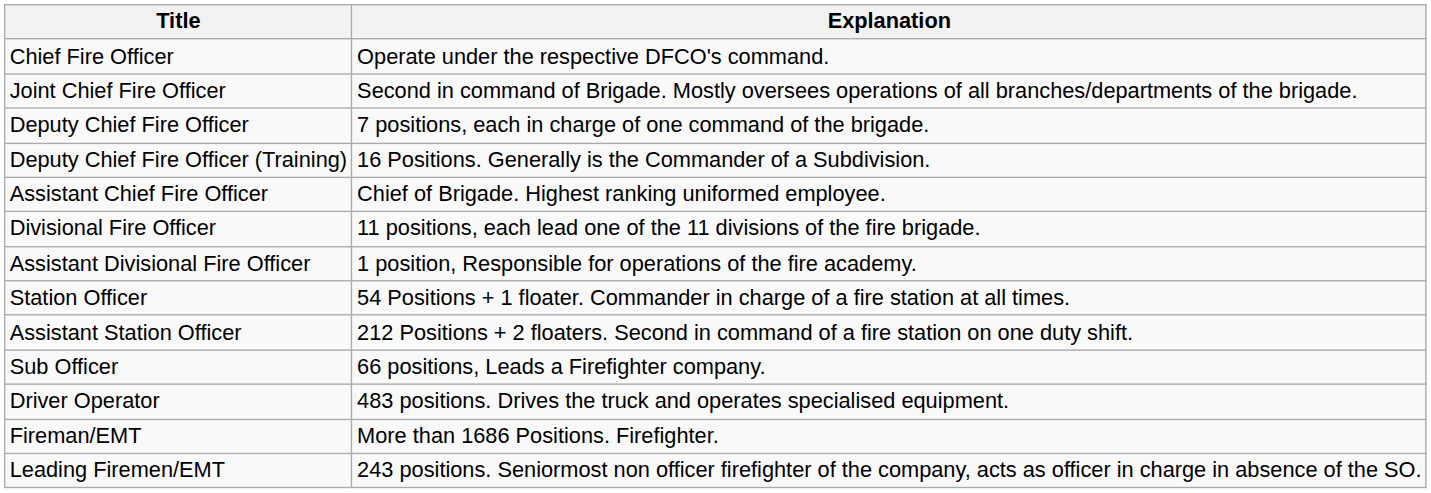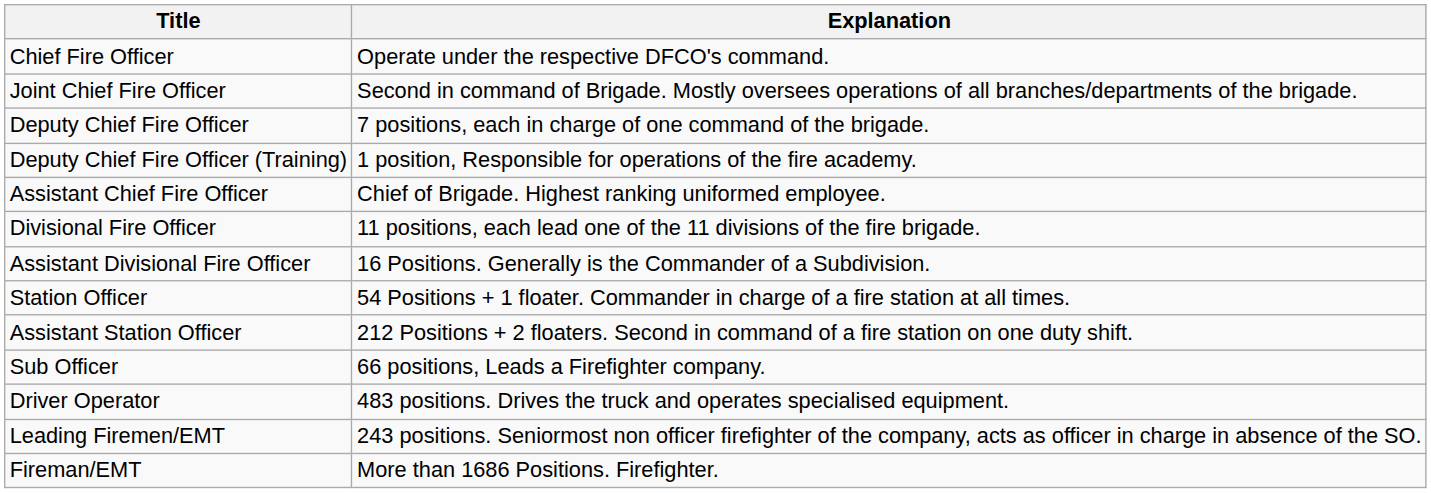Deputy Chief Fire Officer (Training) | Explanation: 16 Positions. Generally is the Commander of a Subdivision. -> 1 position, Responsible for operations of the fire academy.
Assistant Divisional Fire Officer | Explanation: 1 position, Responsible for operations of the fire academy. -> 16 Positions. Generally is the Commander of a Subdivision.
rows swapped: Leading Firemen/EMT <-> Fireman/EMT
